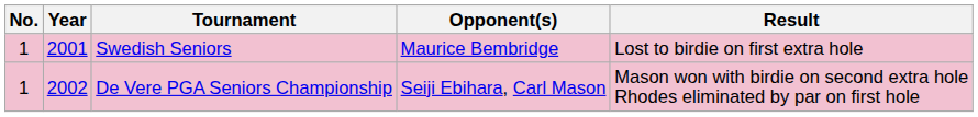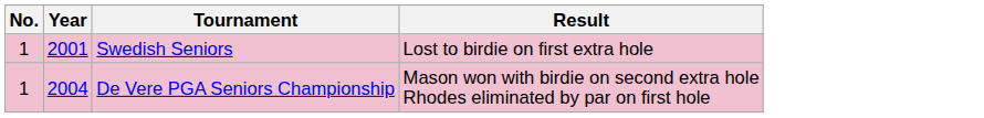- column: Opponent(s) | Maurice Bembridge | Seiji Ebihara, Carl Mason
De Vere PGA Seniors Championship | Year: 2002 -> 2004
